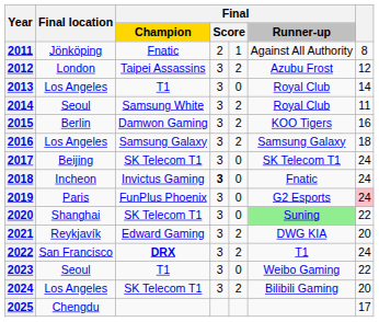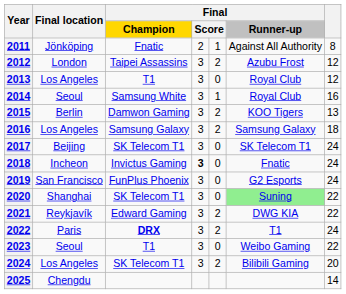2013 | column 7: 14 -> 12
2014 | column 5: 2 -> 1
2014 | column 7: 11 -> 16
2015 | column 7: 16 -> 13
2019 | Final location: Paris -> San Francisco
2019 | column 7: pink background -> no background
2021 | column 7: 20 -> 22
2022 | Final location: San Francisco -> Paris
2025 | column 7: 17 -> 14
